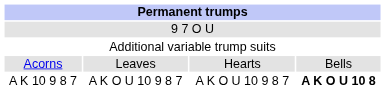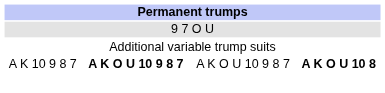- row: Acorns | Leaves | Hearts | Bells
A K 10 9 8 7 | column 2: normal -> bold
